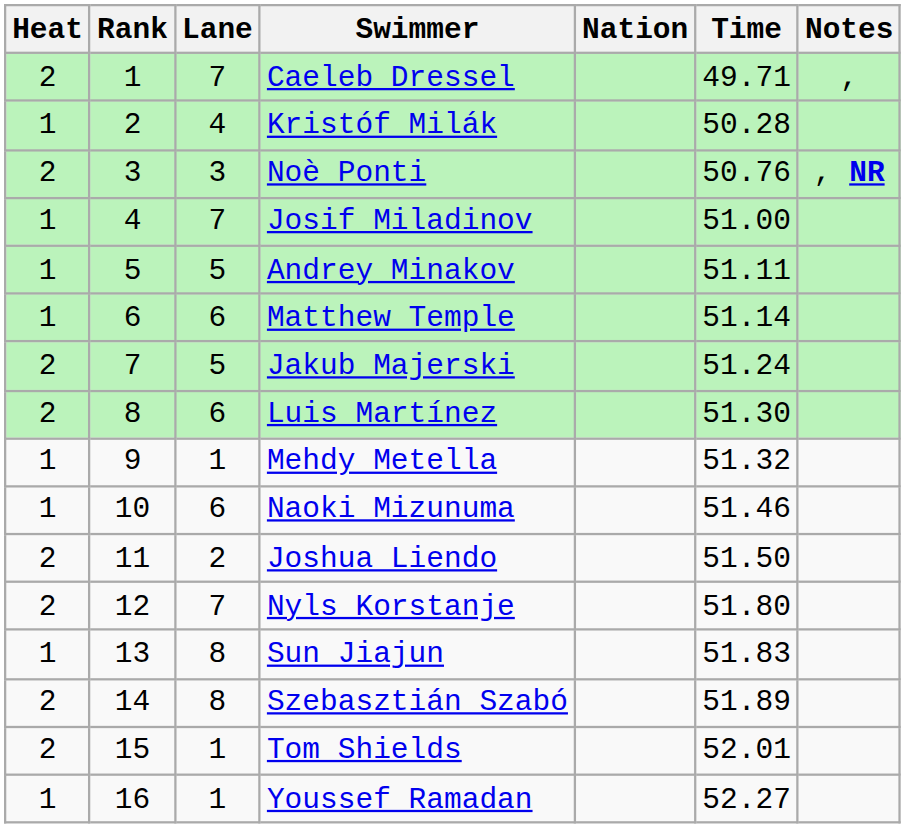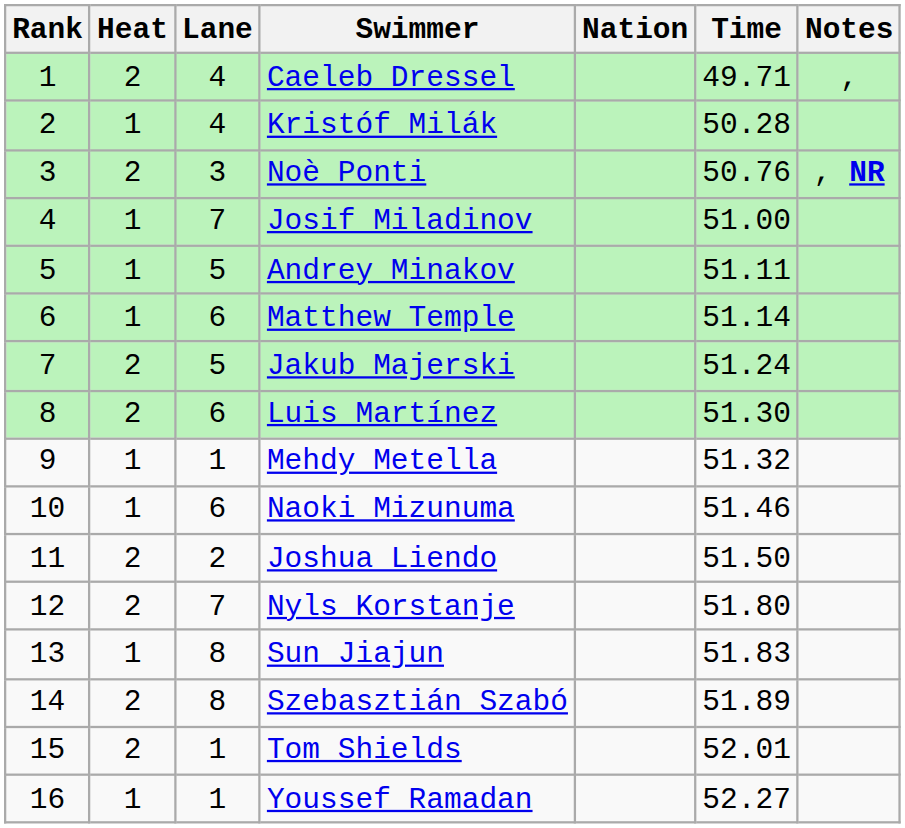columns swapped: Rank <-> Heat
Caeleb Dressel | Lane: 7 -> 4
